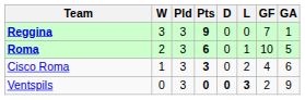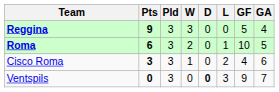columns swapped: Pts <-> W
Reggina | GF: 7 -> 5
Reggina | GA: 1 -> 4
Ventspils | L: bold -> normal
Ventspils | GF: 2 -> 9
Ventspils | GA: 9 -> 7
